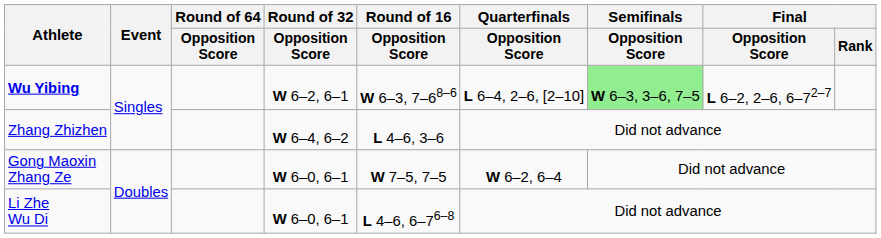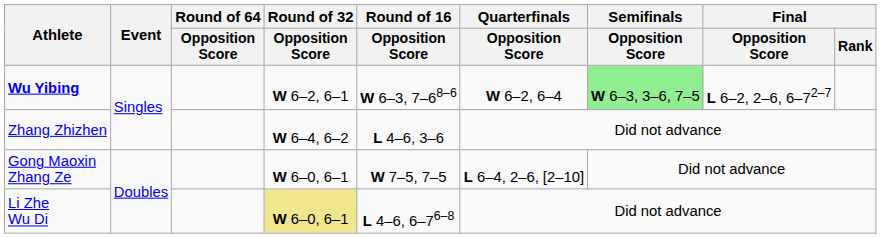Wu Yibing | Quarterfinals / Opposition Score: L 6–4, 2–6, [2–10] -> W 6–2, 6–4
Gong Maoxin Zhang Ze | Quarterfinals / Opposition Score: W 6–2, 6–4 -> L 6–4, 2–6, [2–10]
Li Zhe Wu Di | Round of 32 / Opposition Score: no background -> khaki background
